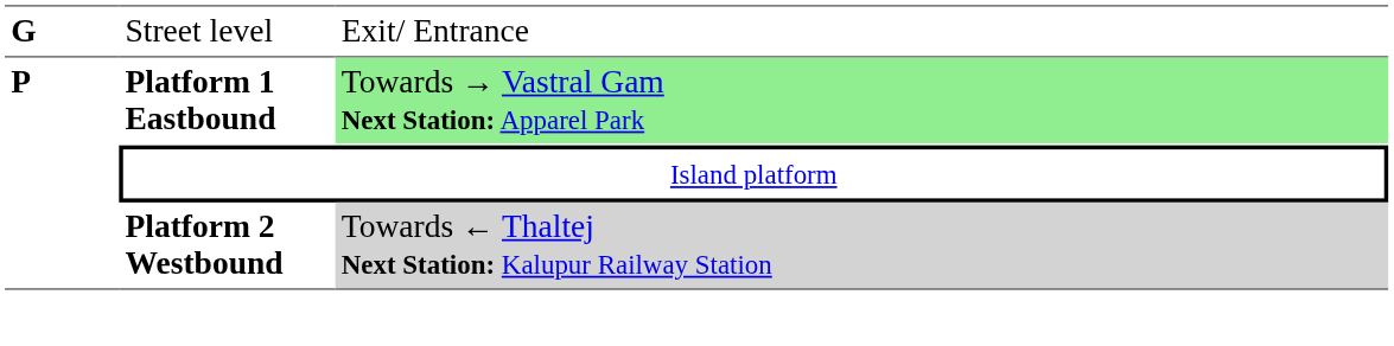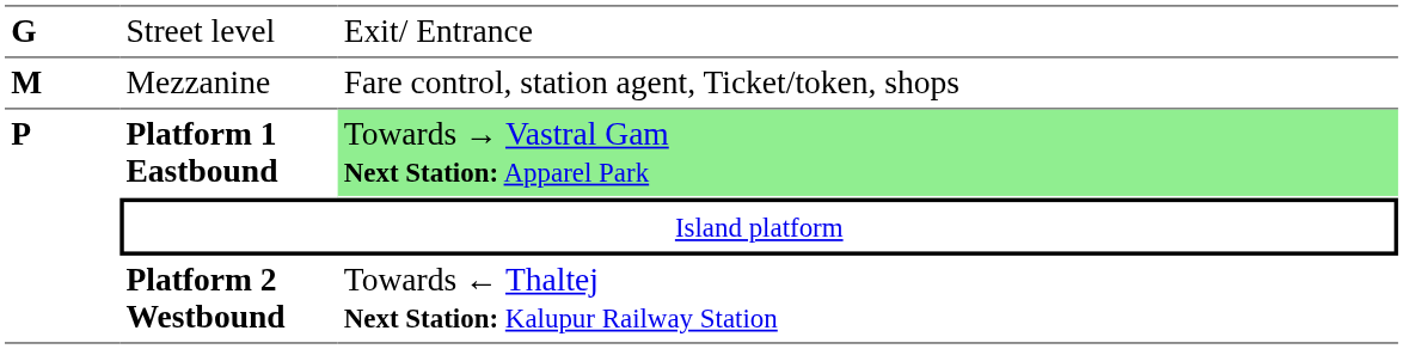+ row: M | Mezzanine | Fare control, station agent, Ticket/token, shops
Platform 2 Westbound | column 3: lightgrey background -> no background
